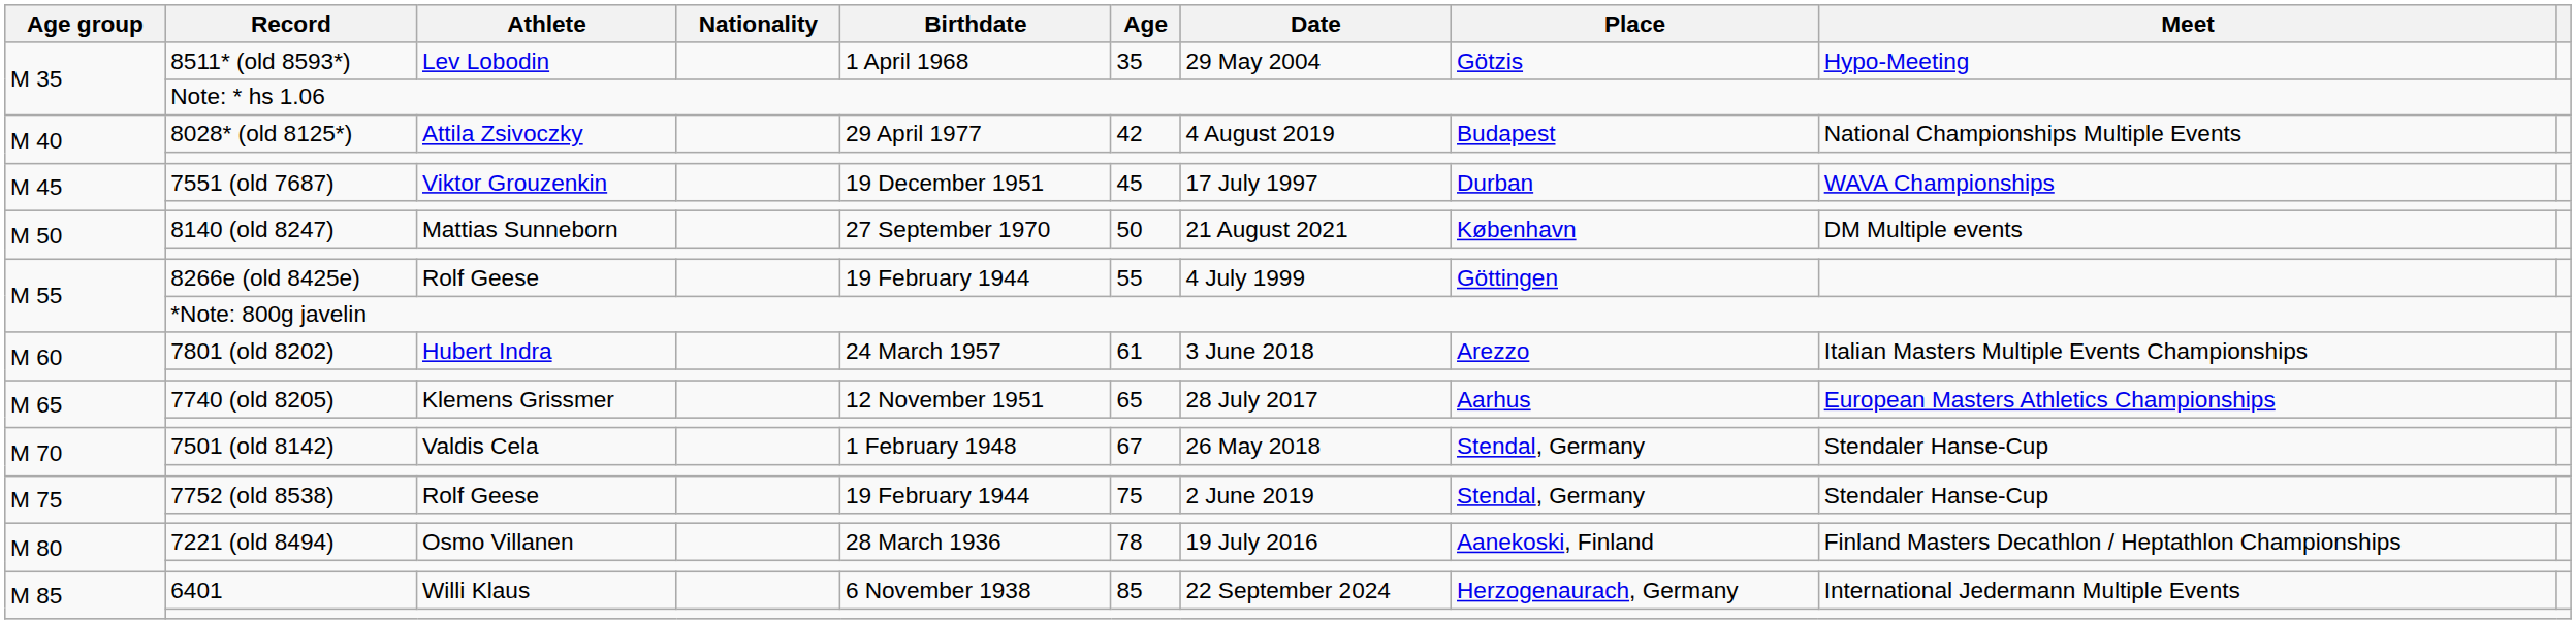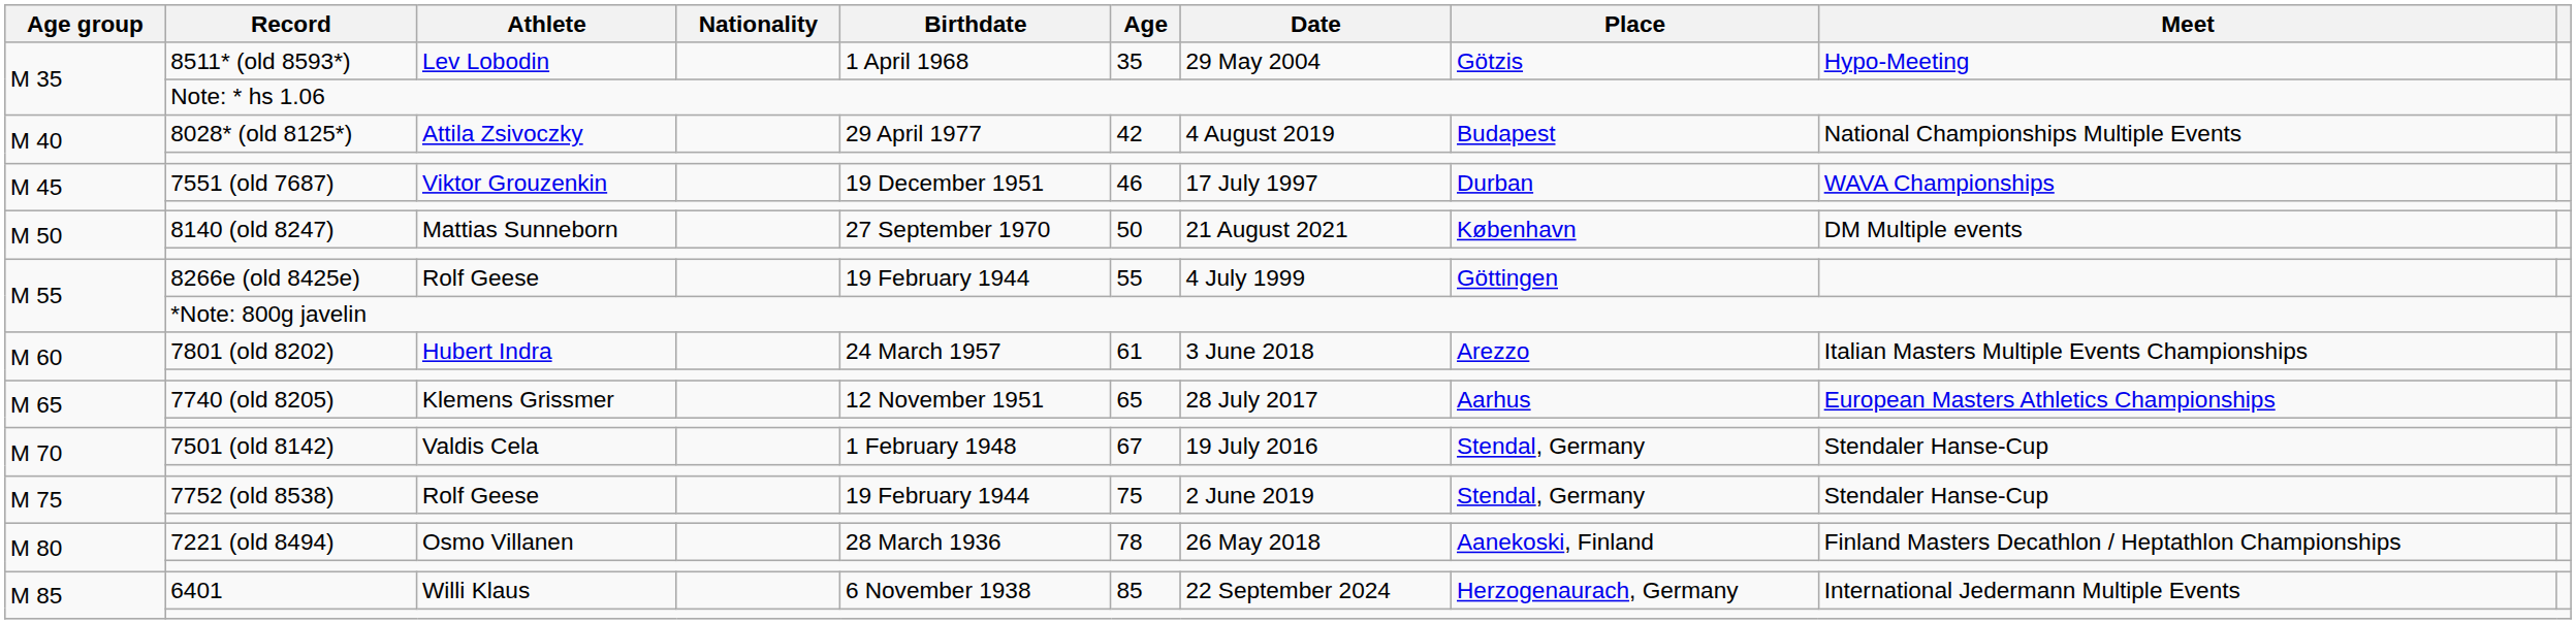7551 (old 7687) | Age: 45 -> 46
7501 (old 8142) | Date: 26 May 2018 -> 19 July 2016
7221 (old 8494) | Date: 19 July 2016 -> 26 May 2018
